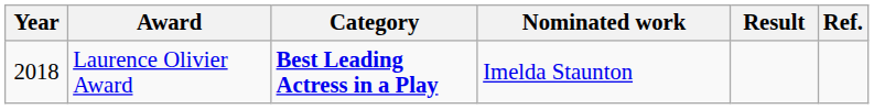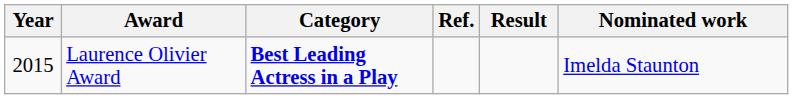columns swapped: Nominated work <-> Ref.
Laurence Olivier Award | Year: 2018 -> 2015
